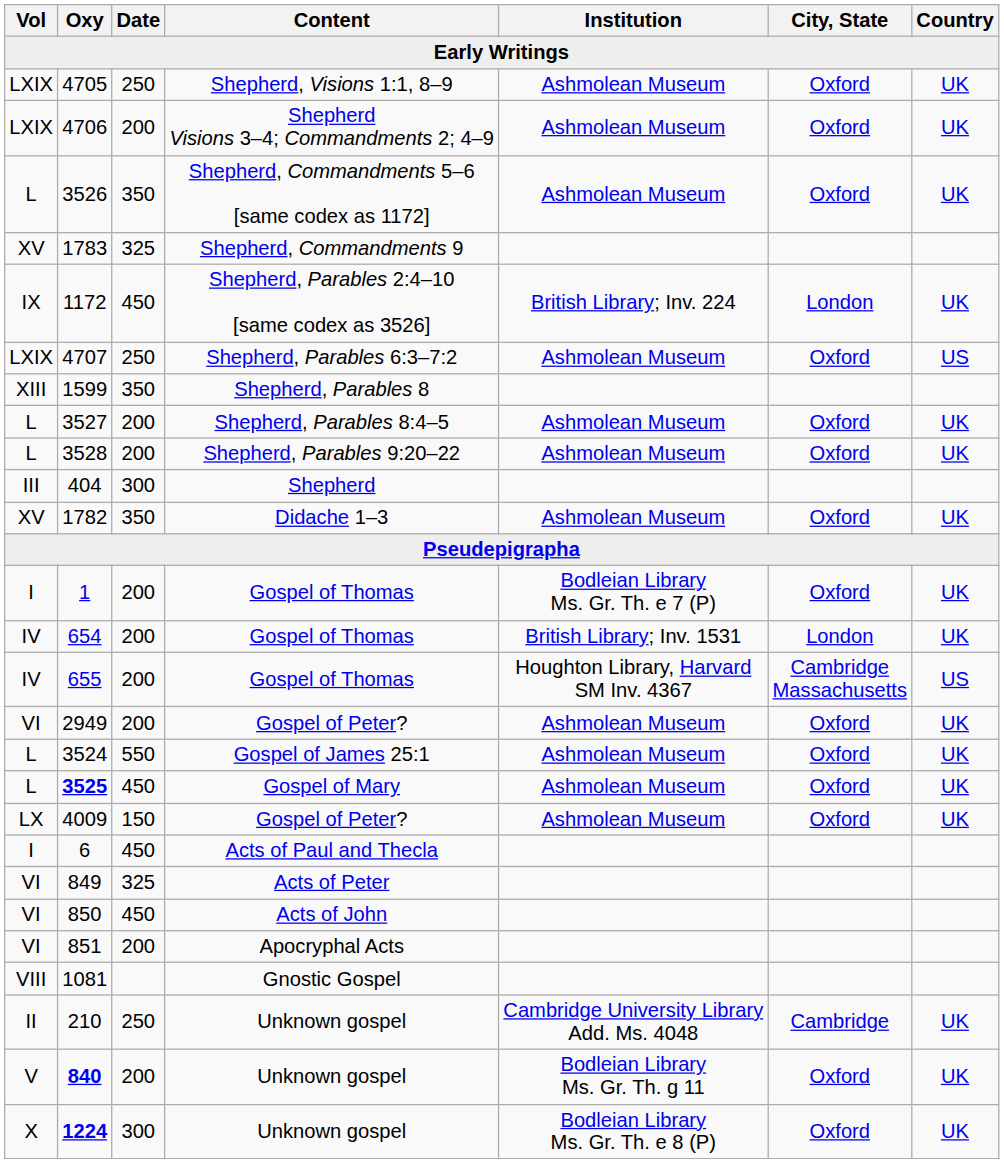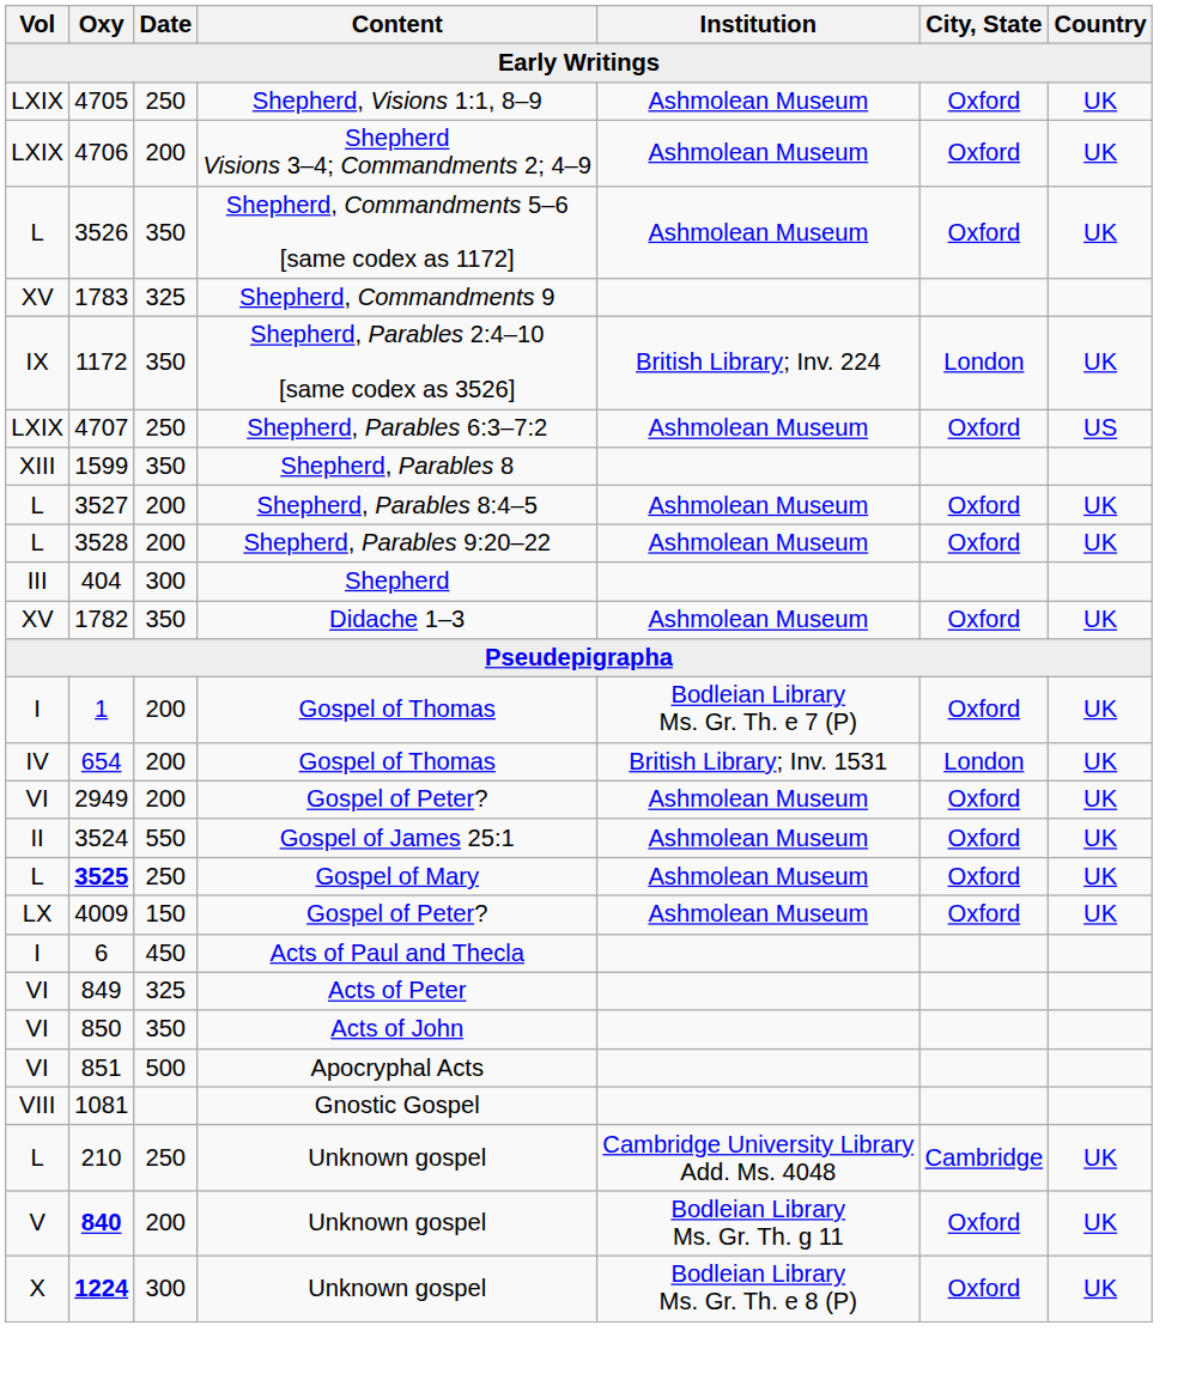1172 | Date: 450 -> 350
- row: IV | 655 | 200 | Gospel of Thomas | Houghton Library, Harvard SM Inv. 4367 | Cambridge Massachusetts | US
3524 | Vol: L -> II
3525 | Date: 450 -> 250
850 | Date: 450 -> 350
851 | Date: 200 -> 500
210 | Vol: II -> L
